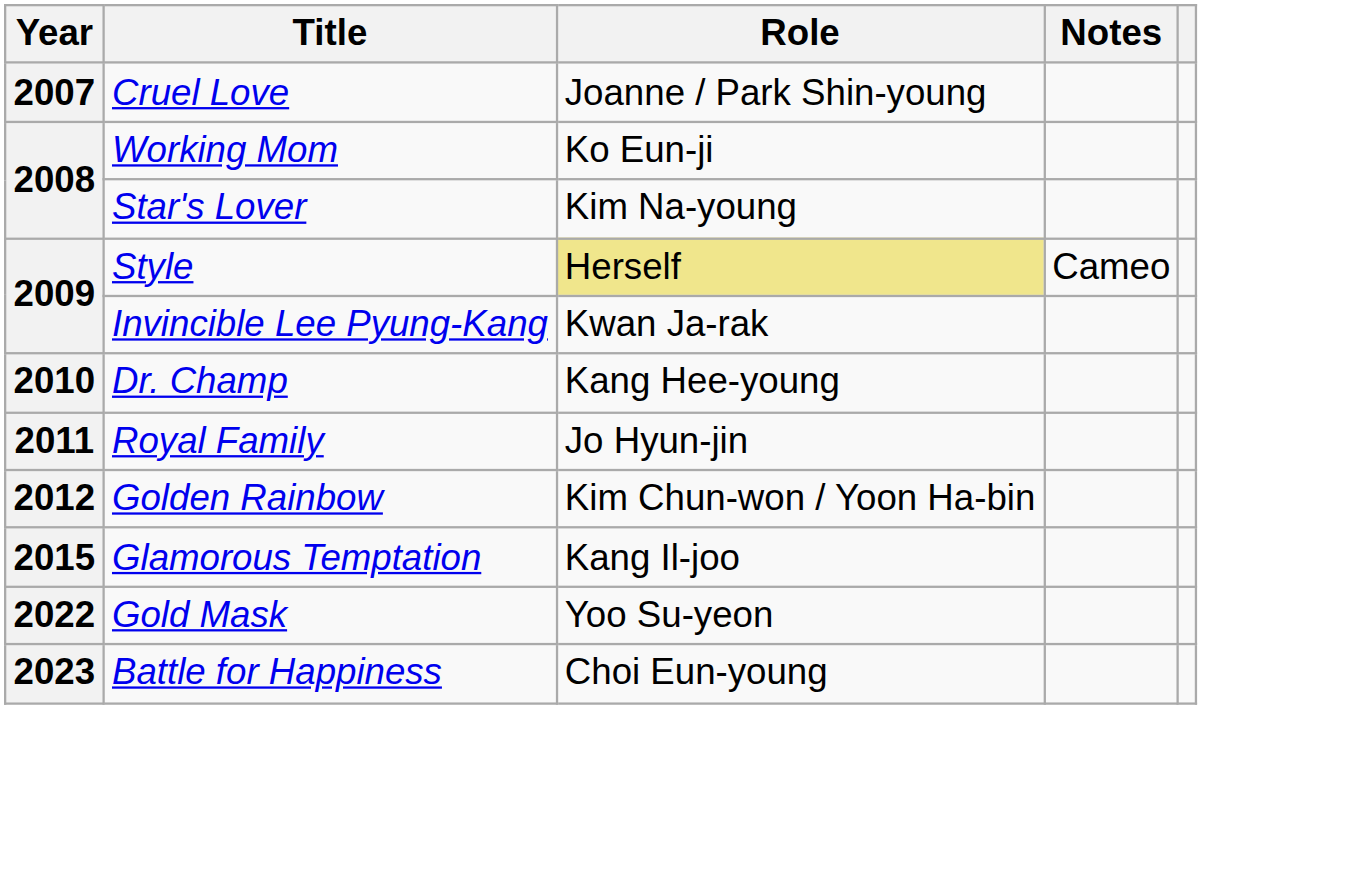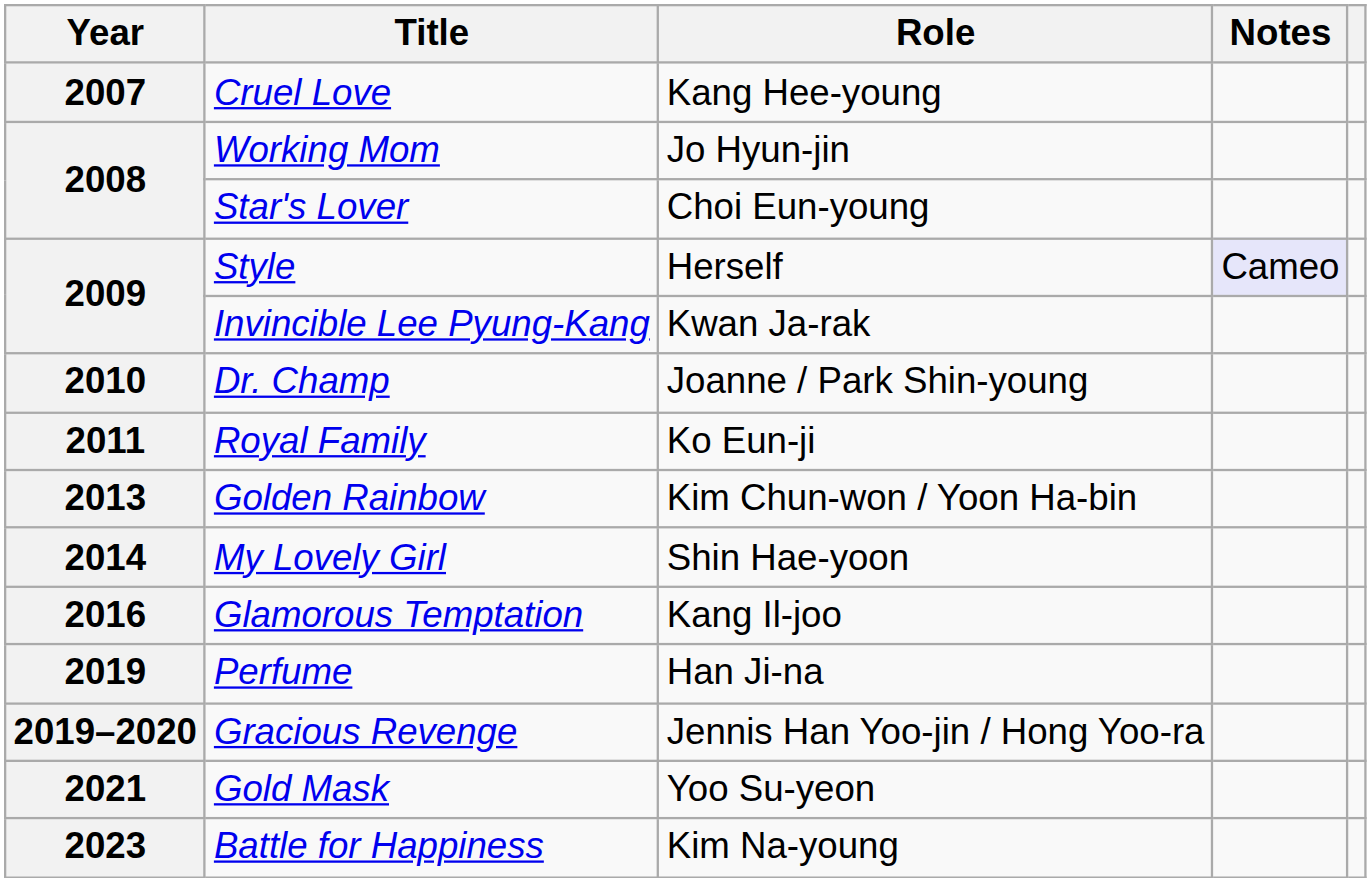Cruel Love | Role: Joanne / Park Shin-young -> Kang Hee-young
Working Mom | Role: Ko Eun-ji -> Jo Hyun-jin
Star's Lover | Role: Kim Na-young -> Choi Eun-young
Style | Role: khaki background -> no background
Style | Notes: no background -> lavender background
Dr. Champ | Role: Kang Hee-young -> Joanne / Park Shin-young
Royal Family | Role: Jo Hyun-jin -> Ko Eun-ji
Golden Rainbow | Year: 2012 -> 2013
+ row: 2014 | My Lovely Girl | Shin Hae-yoon
Glamorous Temptation | Year: 2015 -> 2016
+ row: 2019 | Perfume | Han Ji-na
+ row: 2019–2020 | Gracious Revenge | Jennis Han Yoo-jin / Hong Yoo-ra
Gold Mask | Year: 2022 -> 2021
Battle for Happiness | Role: Choi Eun-young -> Kim Na-young
